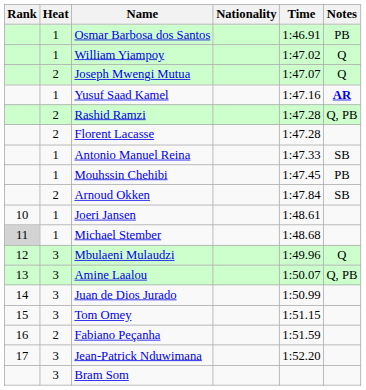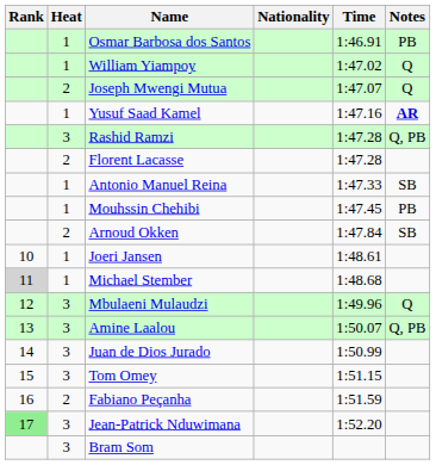Rashid Ramzi | Heat: 2 -> 3
Jean-Patrick Nduwimana | Rank: no background -> lightgreen background
